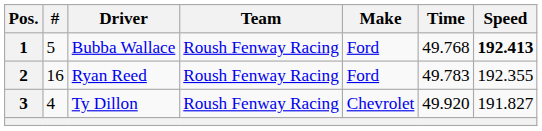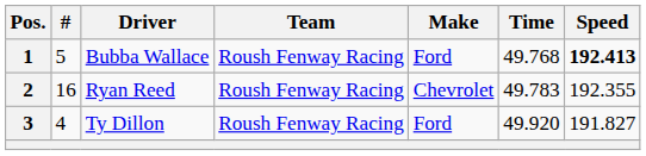Ryan Reed | Make: Ford -> Chevrolet
Ty Dillon | Make: Chevrolet -> Ford
